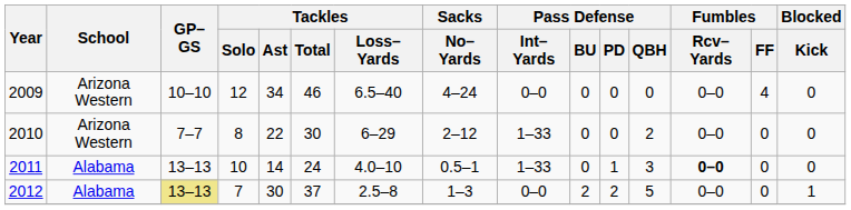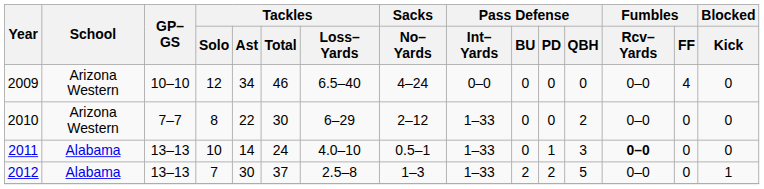2012 | GP–GS: khaki background -> no background
2012 | Pass Defense / Int–Yards: 0–0 -> 1–33
